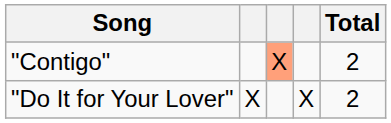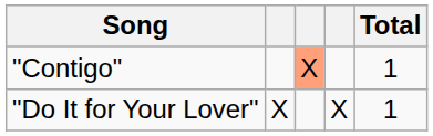"Contigo" | Total: 2 -> 1
"Do It for Your Lover" | Total: 2 -> 1
